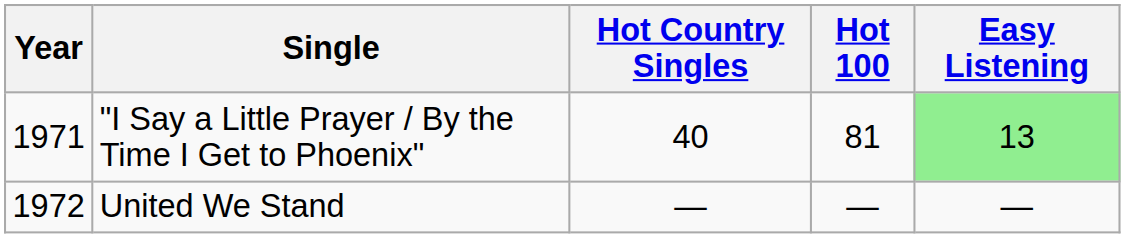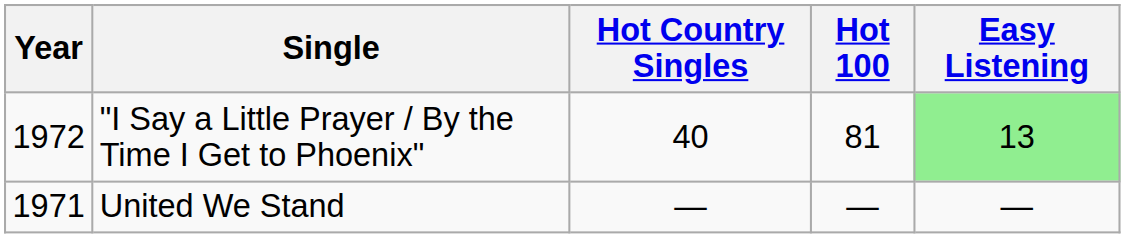"I Say a Little Prayer / By the Time I Get to Phoenix" | Year: 1971 -> 1972
United We Stand | Year: 1972 -> 1971
